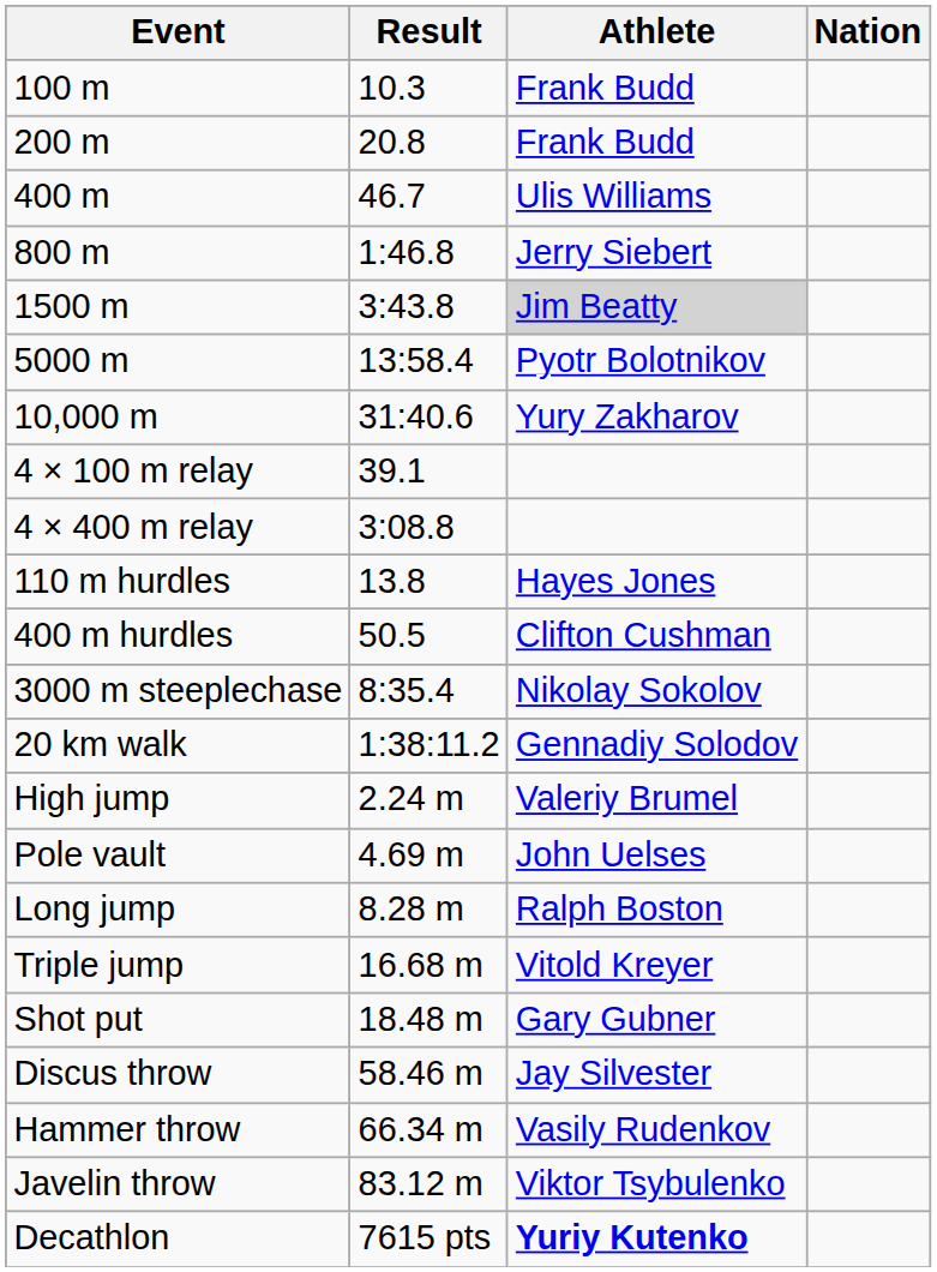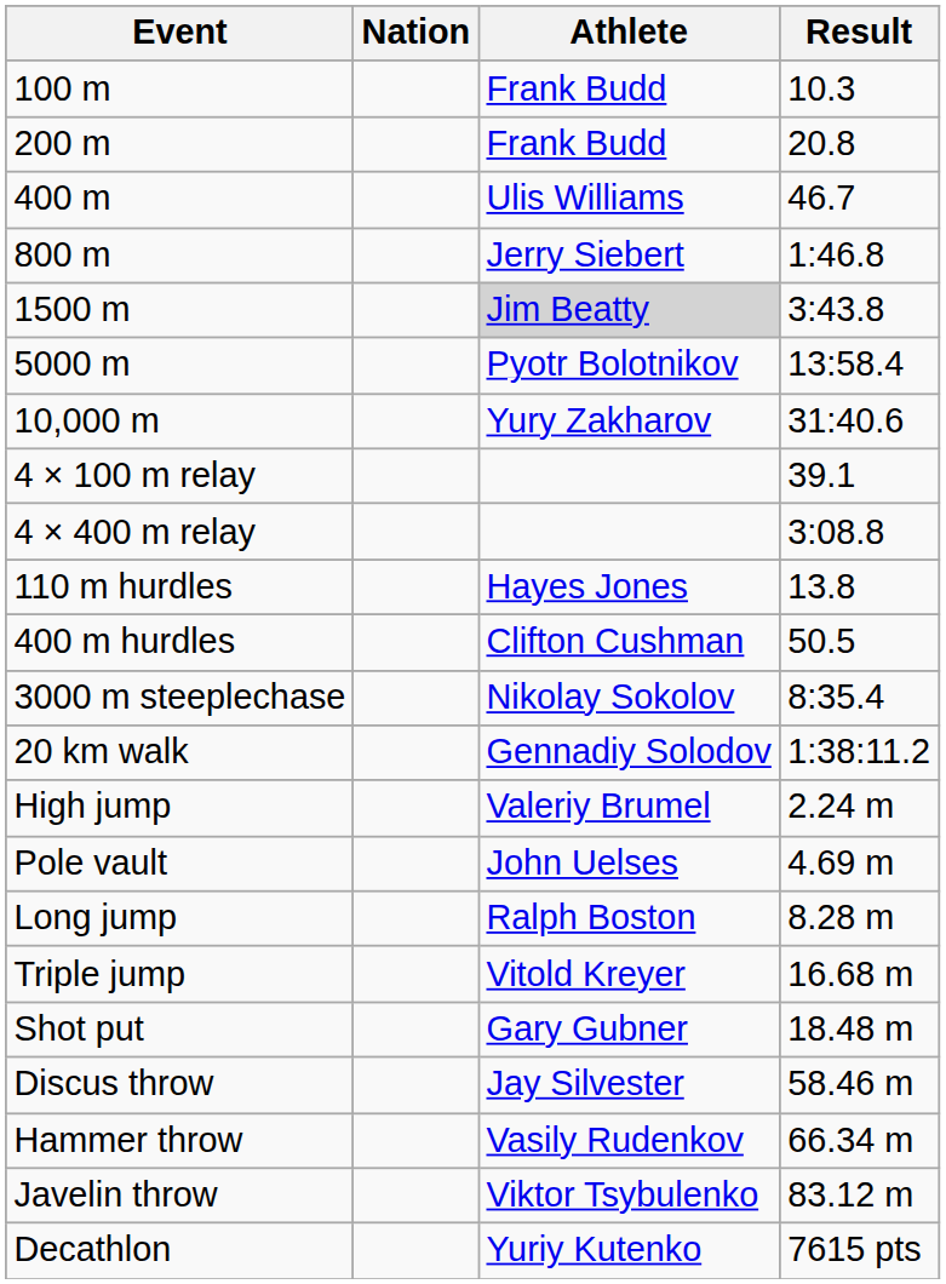columns swapped: Result <-> Nation
Decathlon | Athlete: bold -> normal
